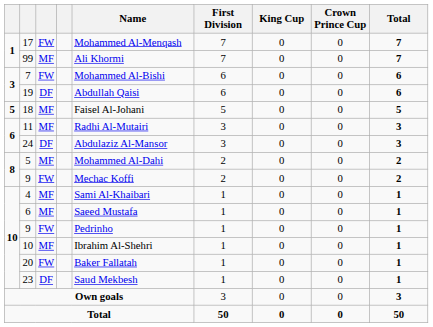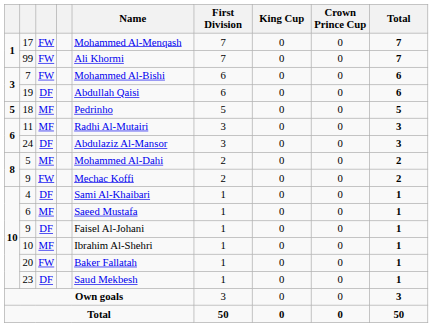99 | column 3: MF -> FW
18 | Name: Faisel Al-Johani -> Pedrinho
4 | column 3: MF -> DF
10 / 9 | column 3: FW -> DF
10 / 9 | Name: Pedrinho -> Faisel Al-Johani
